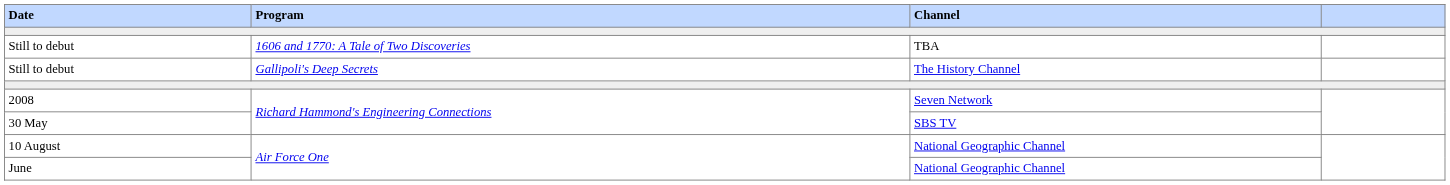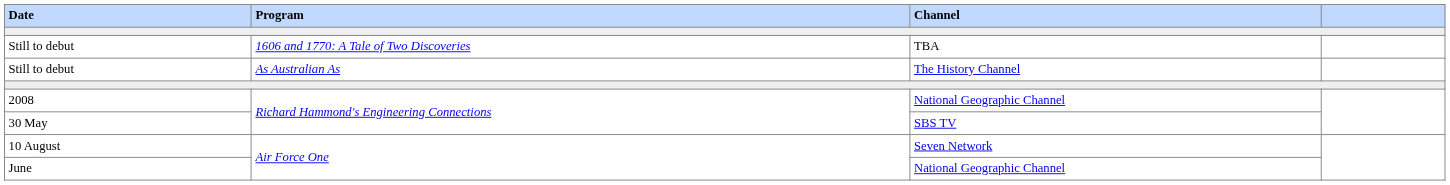- row: Still to debut | Gallipoli's Deep Secrets | The History Channel
+ row: Still to debut | As Australian As | The History Channel
2008 | Channel: Seven Network -> National Geographic Channel
10 August | Channel: National Geographic Channel -> Seven Network
